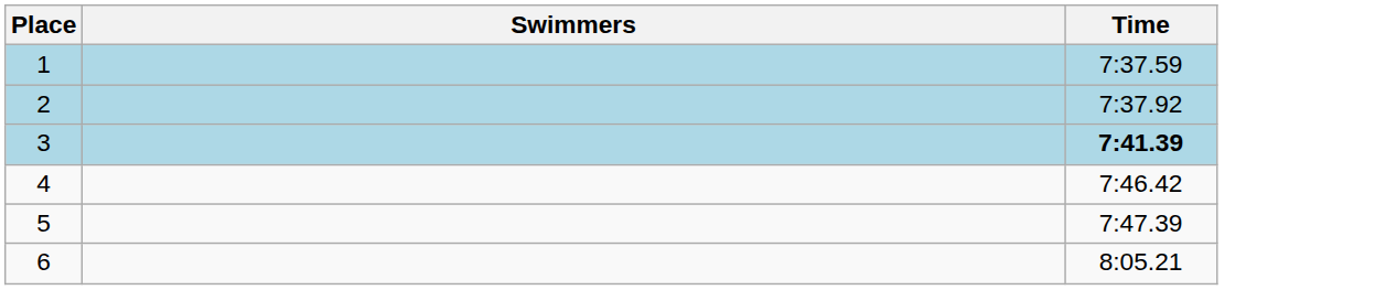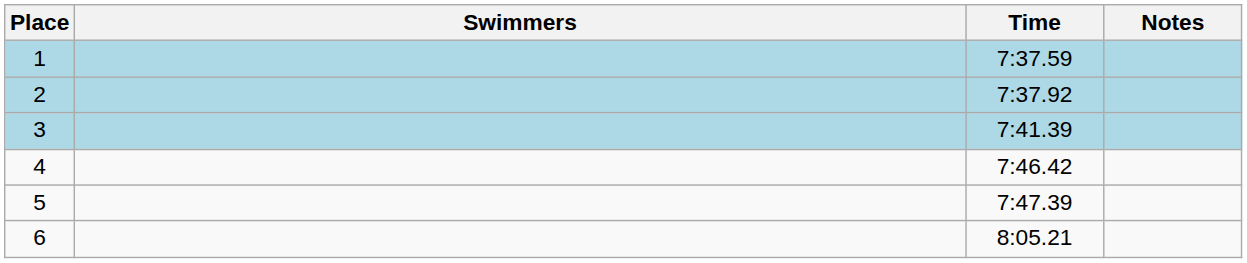+ column: Notes
3 | Time: bold -> normal
